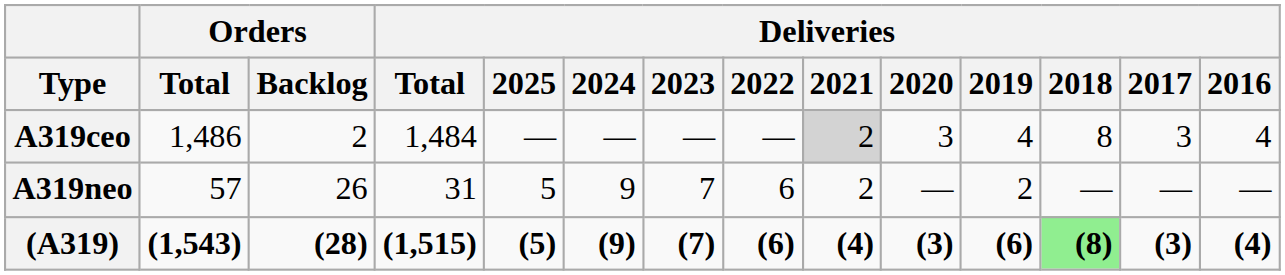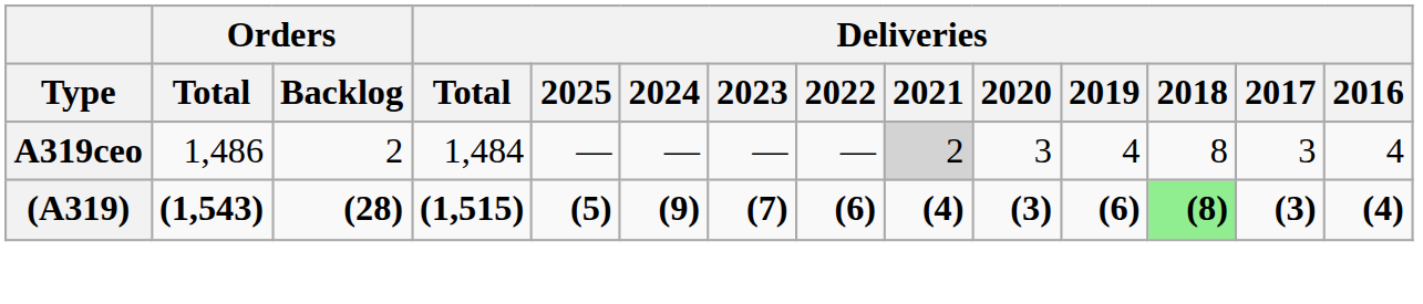- row: A319neo | 57 | 26 | 31 | 5 | 9 | 7 | 6 | 2 | — | 2 | — | — | —
